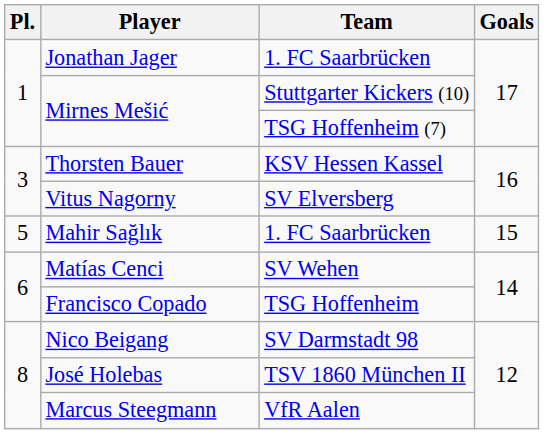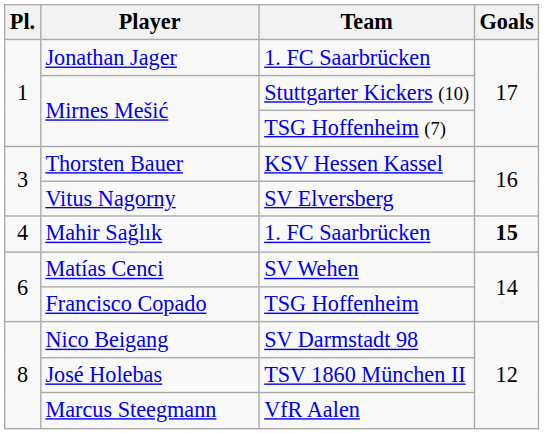Mahir Sağlık | Pl.: 5 -> 4
Mahir Sağlık | Goals: normal -> bold
